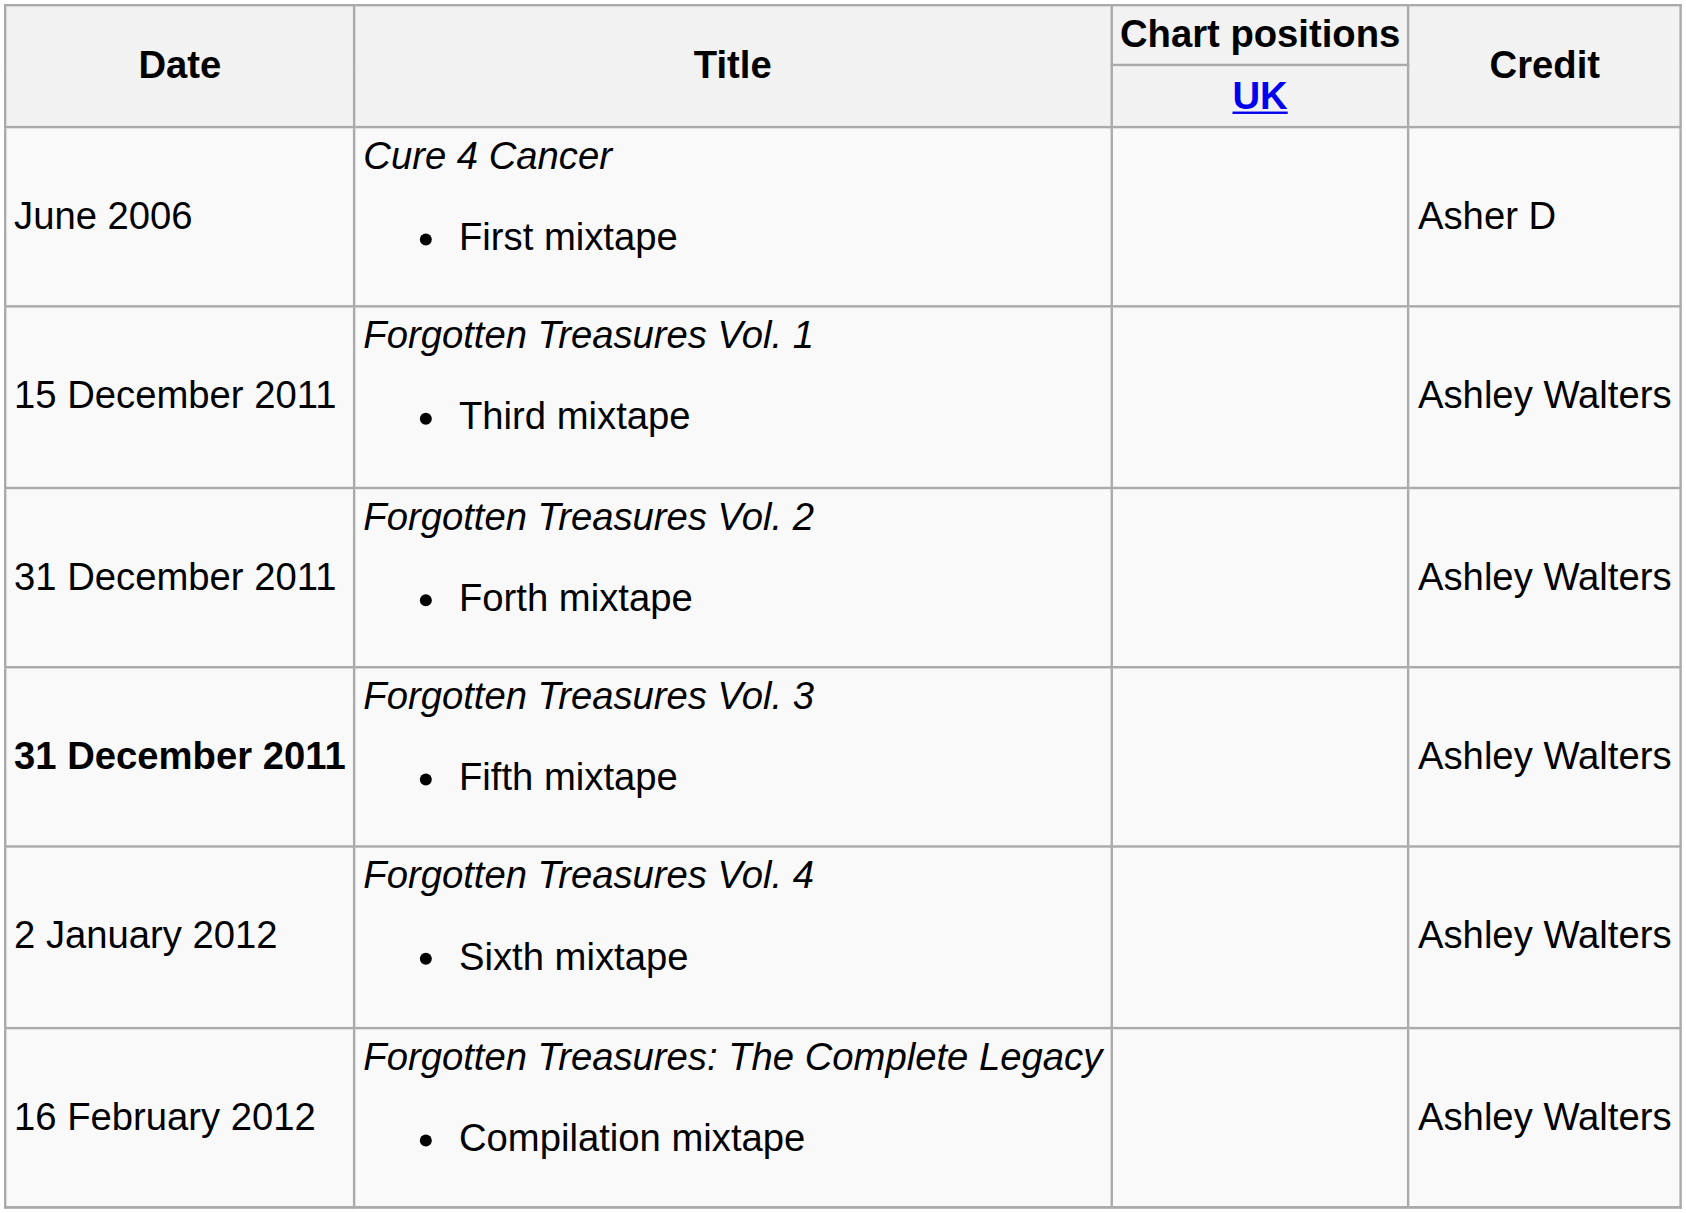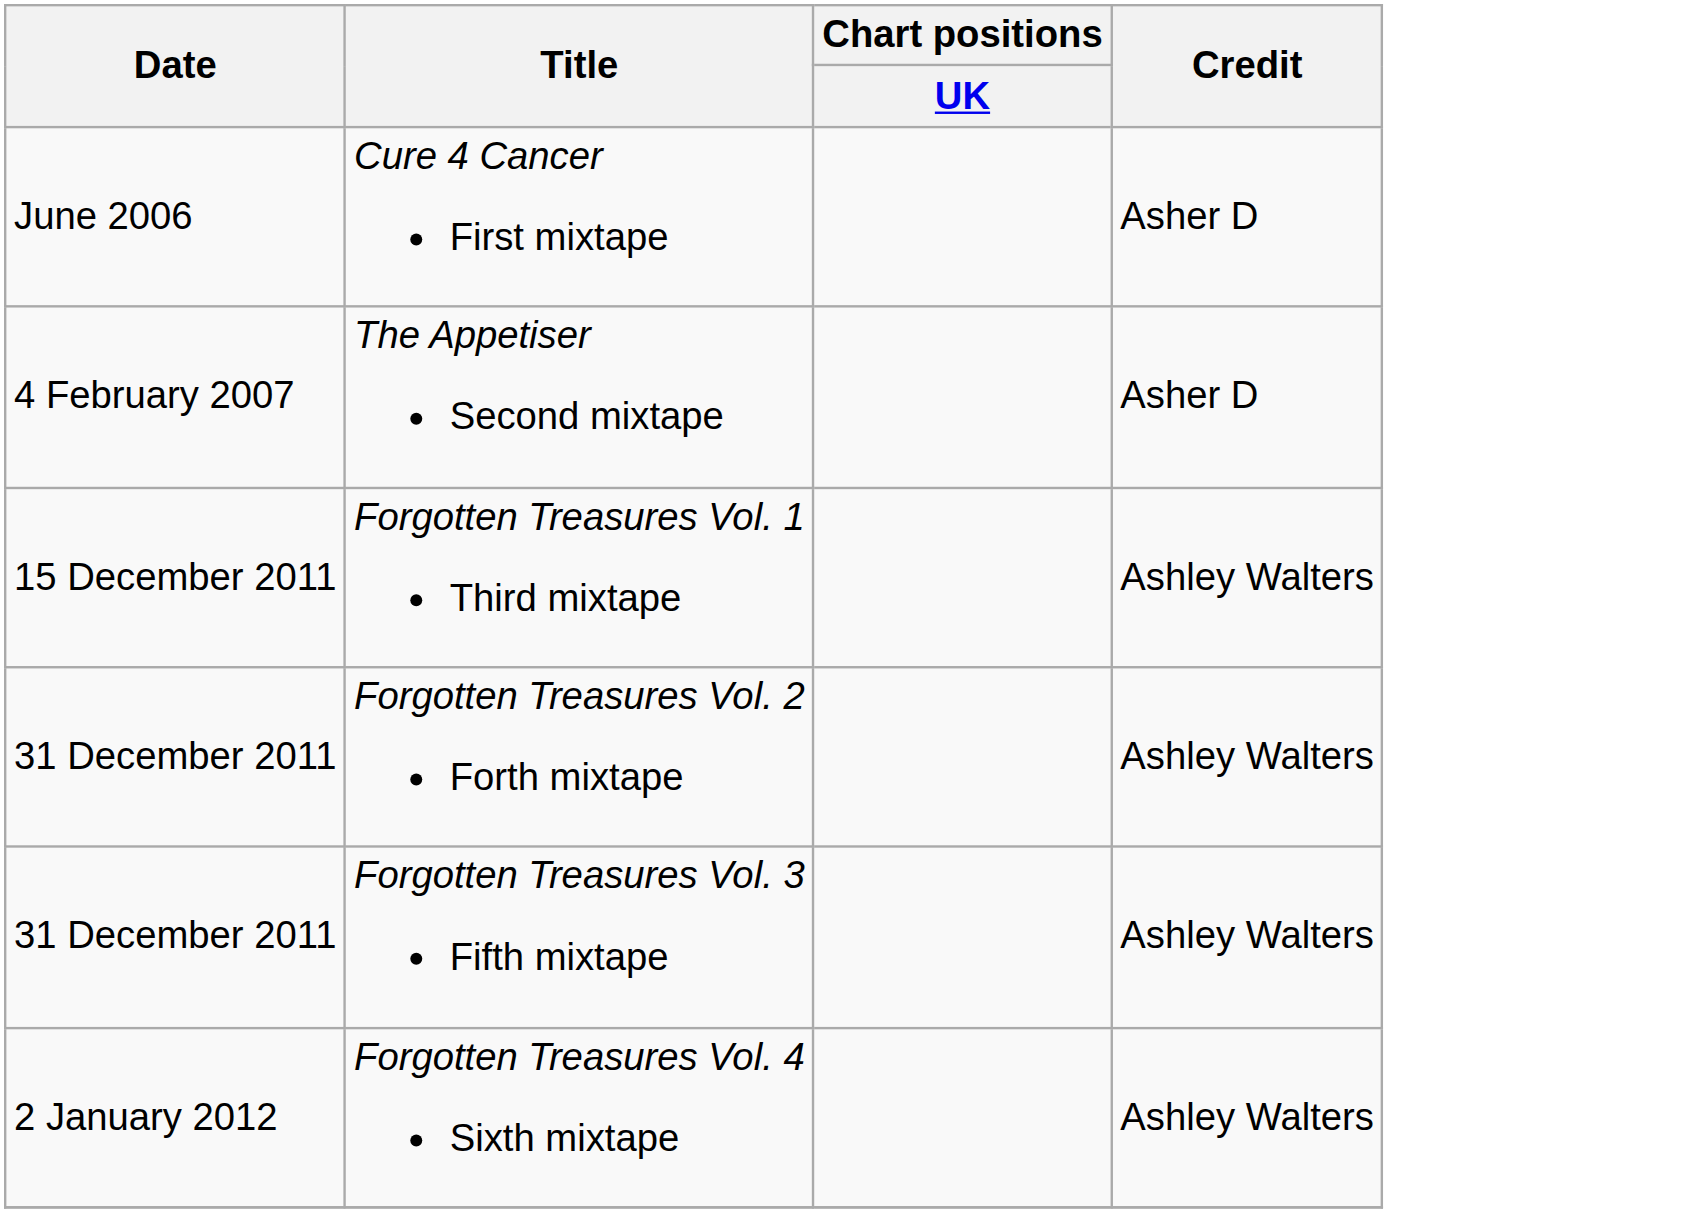+ row: 4 February 2007 | The Appetiser Second mixtape | Asher D
Forgotten Treasures Vol. 3 Fifth mixtape | Date: bold -> normal
- row: 16 February 2012 | Forgotten Treasures: The Complete Legacy Compilation mixtape | Ashley Walters
